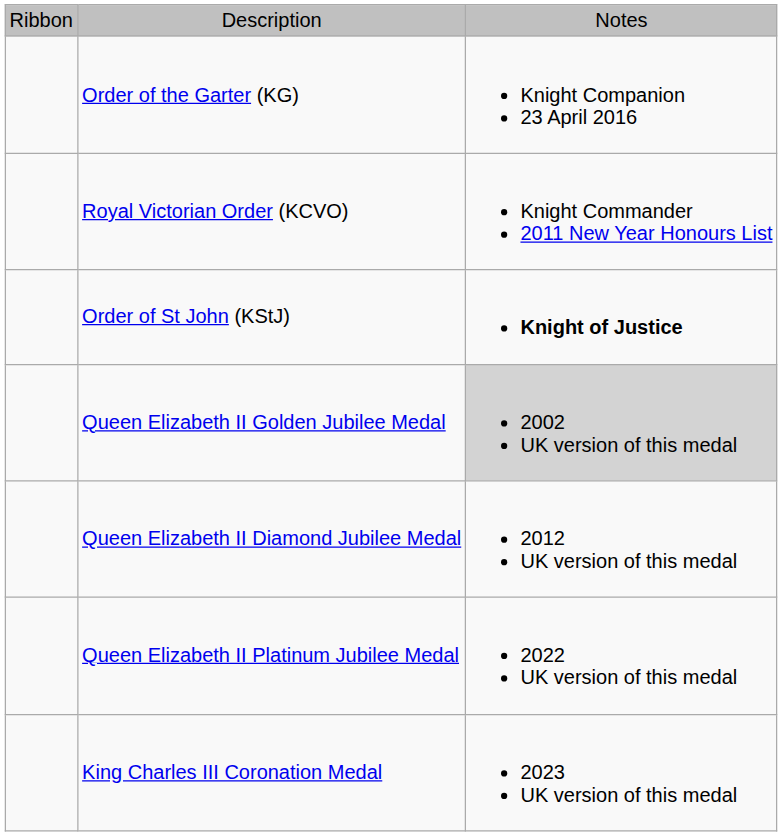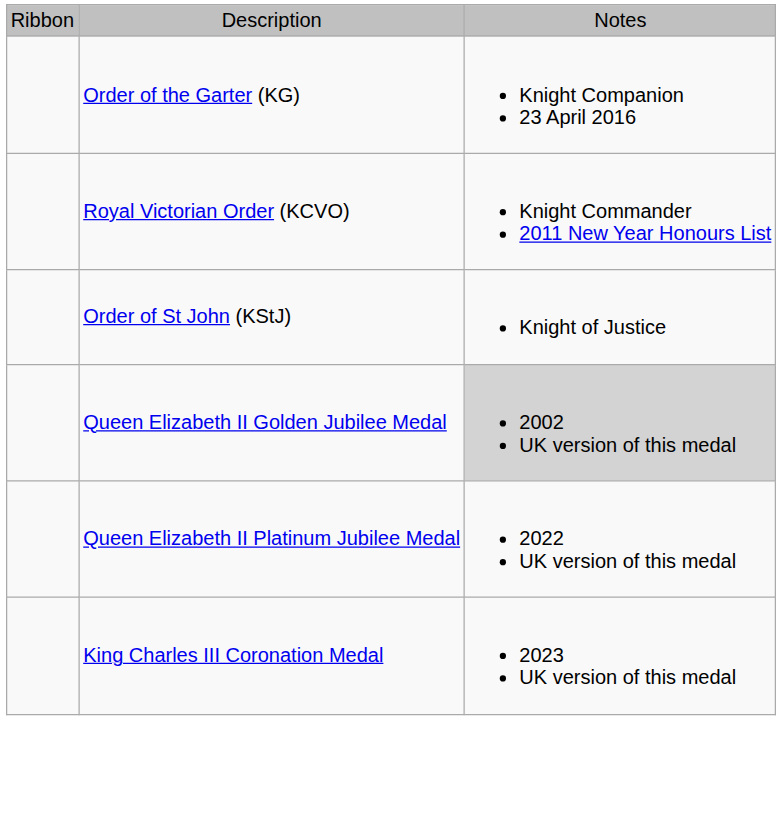Order of St John (KStJ) | column 3: bold -> normal
- row: Queen Elizabeth II Diamond Jubilee Medal | 2012 UK version of this medal
